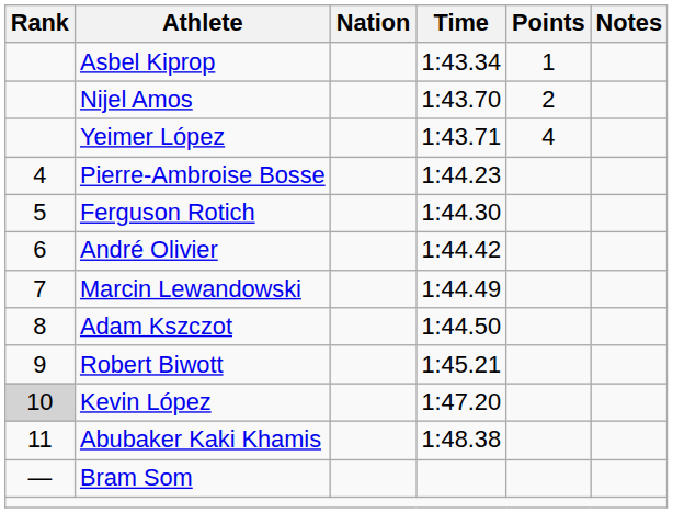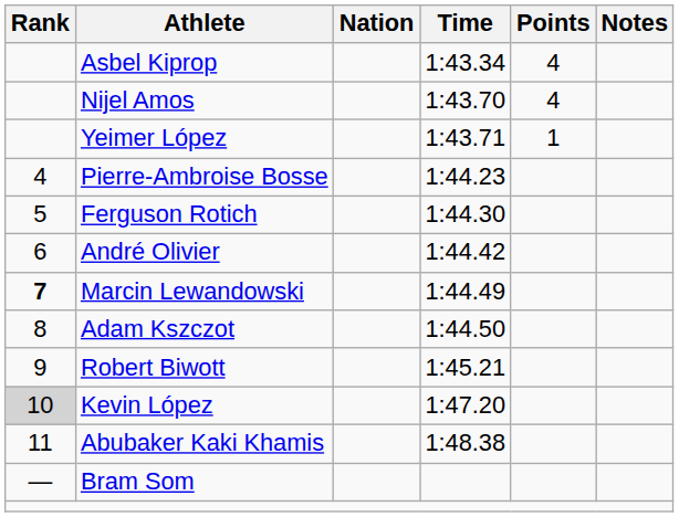Asbel Kiprop | Points: 1 -> 4
Nijel Amos | Points: 2 -> 4
Yeimer López | Points: 4 -> 1
Marcin Lewandowski | Rank: normal -> bold
